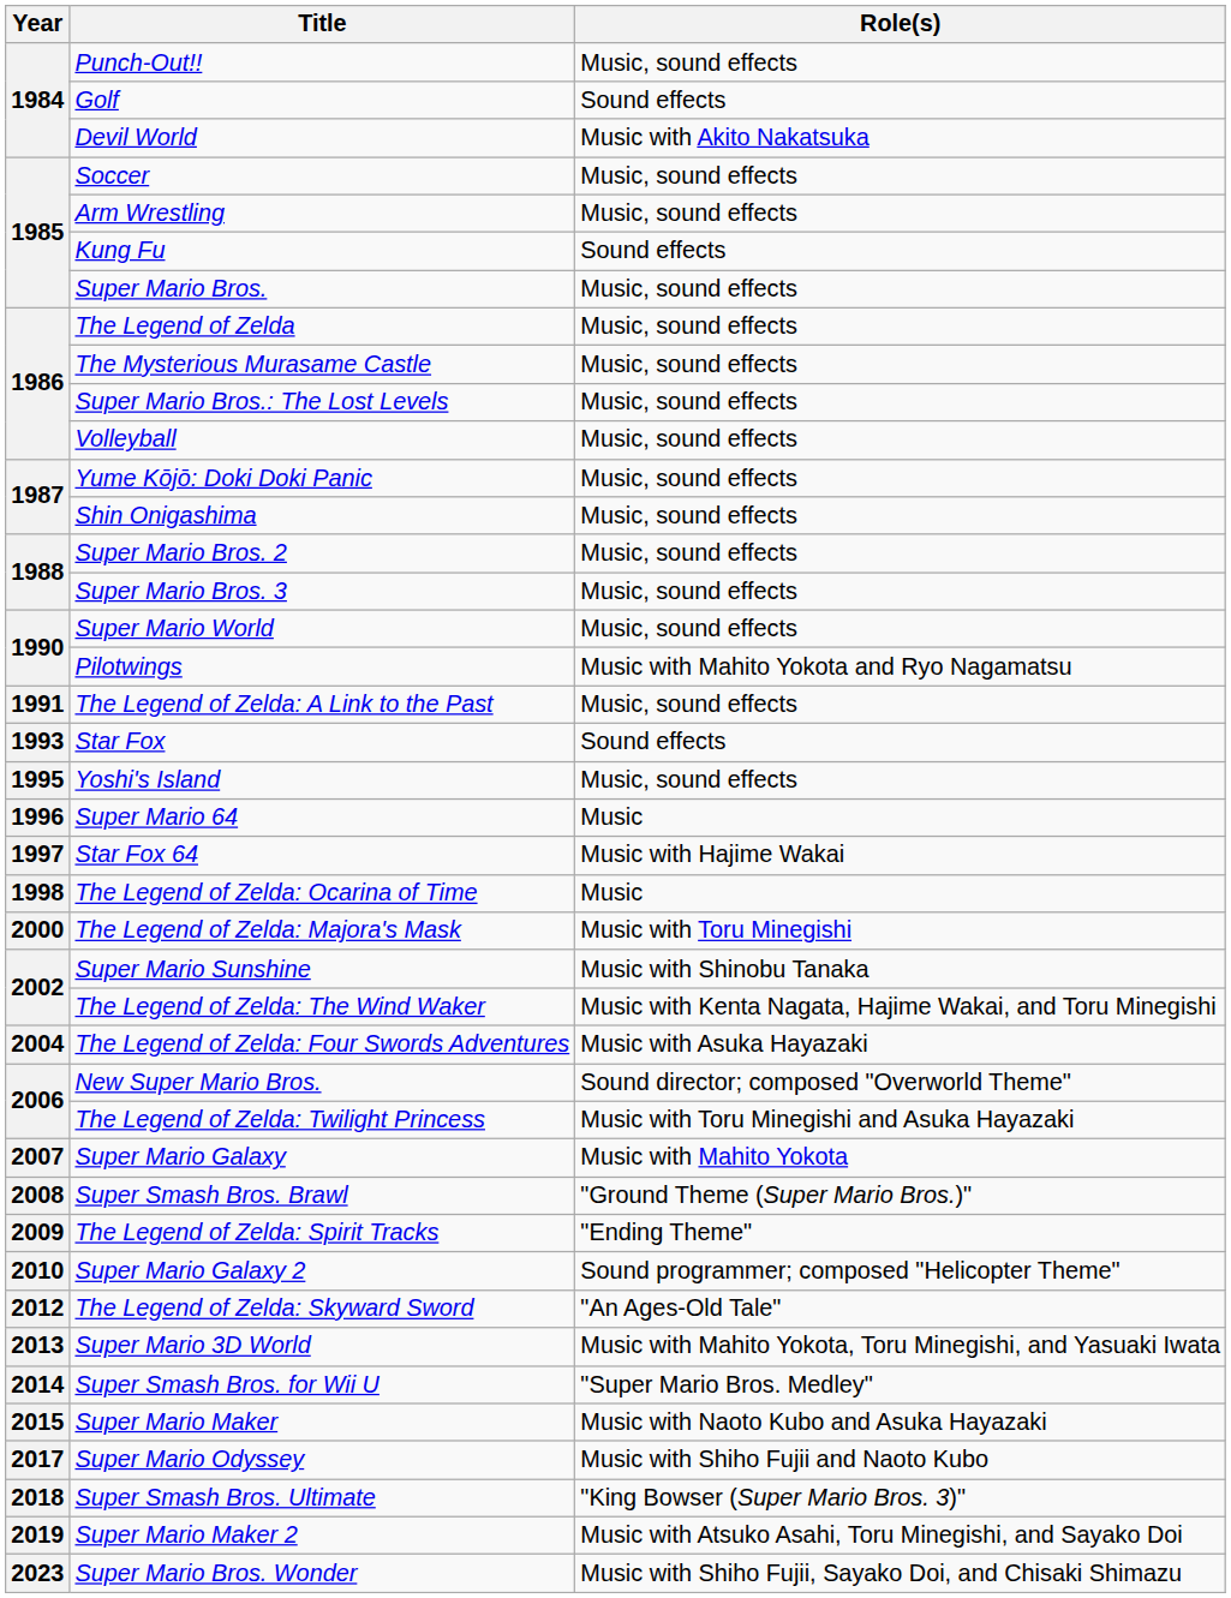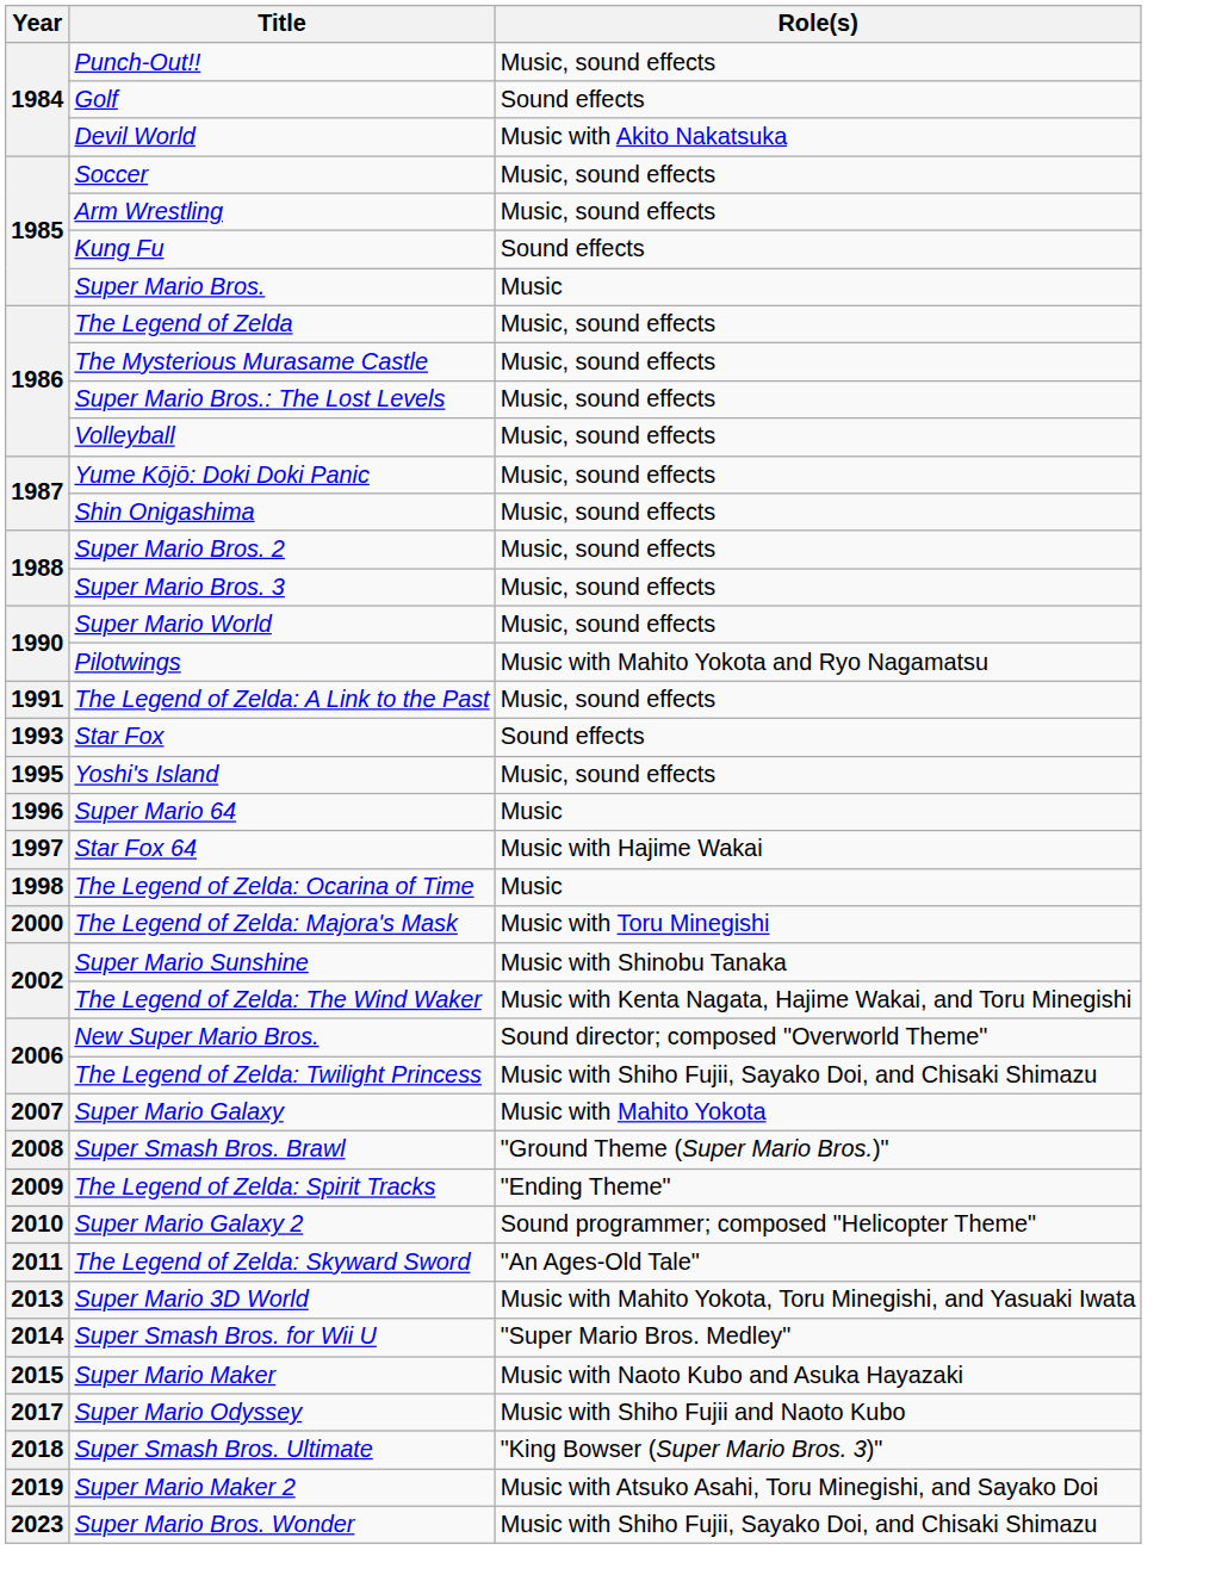Super Mario Bros. | Role(s): Music, sound effects -> Music
- row: 2004 | The Legend of Zelda: Four Swords Adventures | Music with Asuka Hayazaki
The Legend of Zelda: Twilight Princess | Role(s): Music with Toru Minegishi and Asuka Hayazaki -> Music with Shiho Fujii, Sayako Doi, and Chisaki Shimazu
The Legend of Zelda: Skyward Sword | Year: 2012 -> 2011
